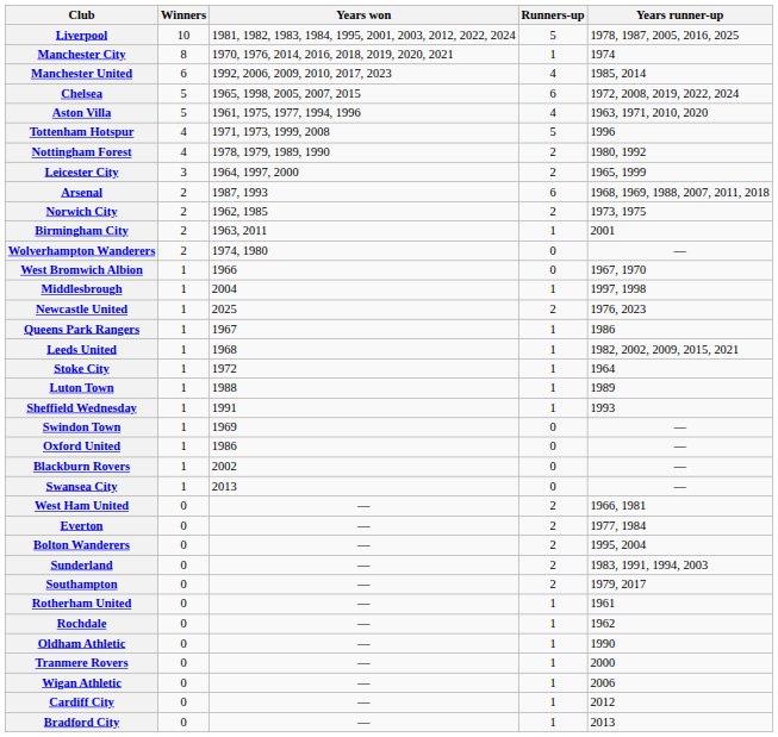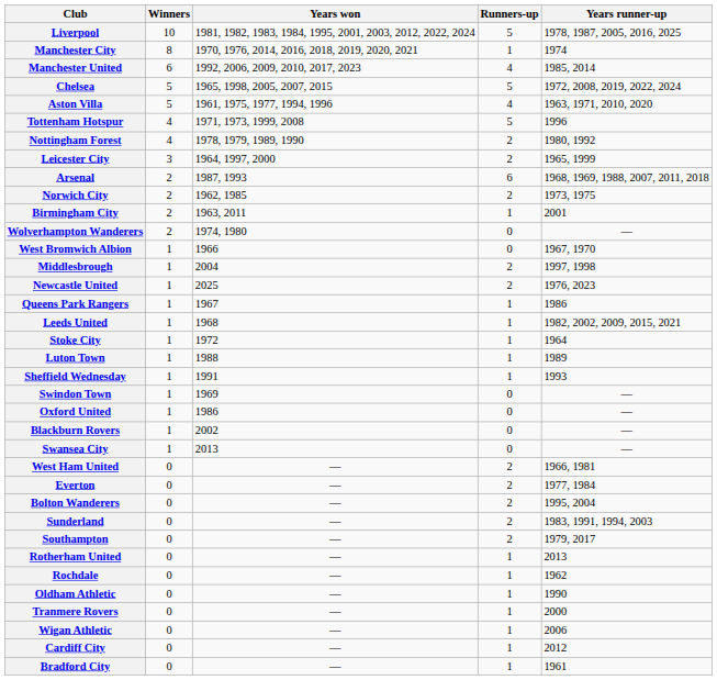Chelsea | Runners-up: 6 -> 5
Middlesbrough | Runners-up: 1 -> 2
Rotherham United | Years runner-up: 1961 -> 2013
Bradford City | Years runner-up: 2013 -> 1961
